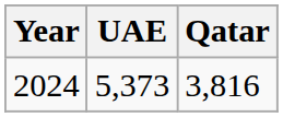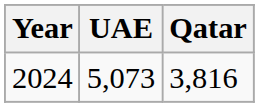2024 | UAE: 5,373 -> 5,073
